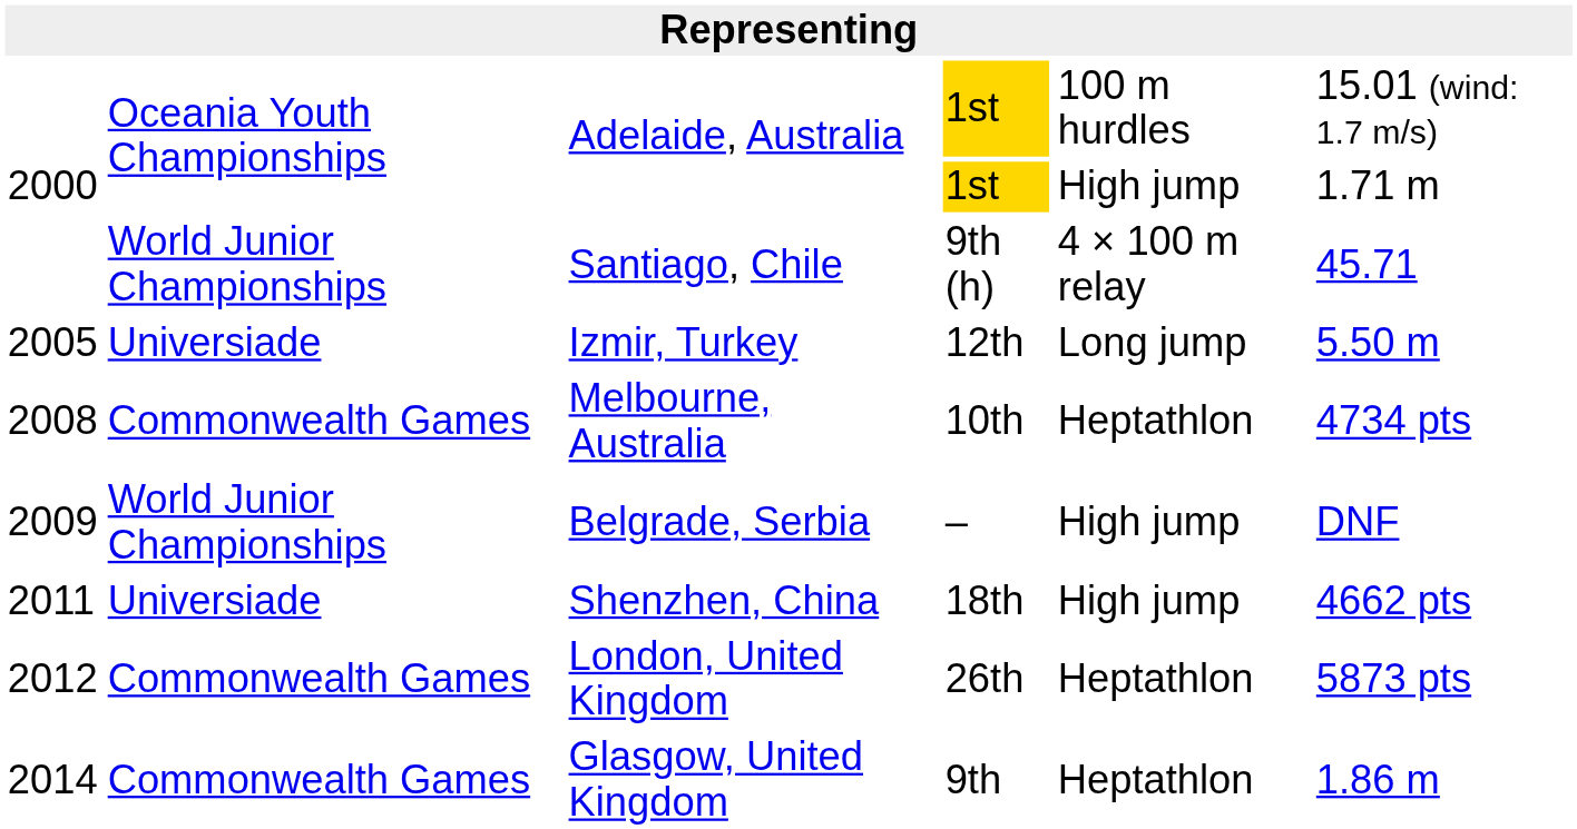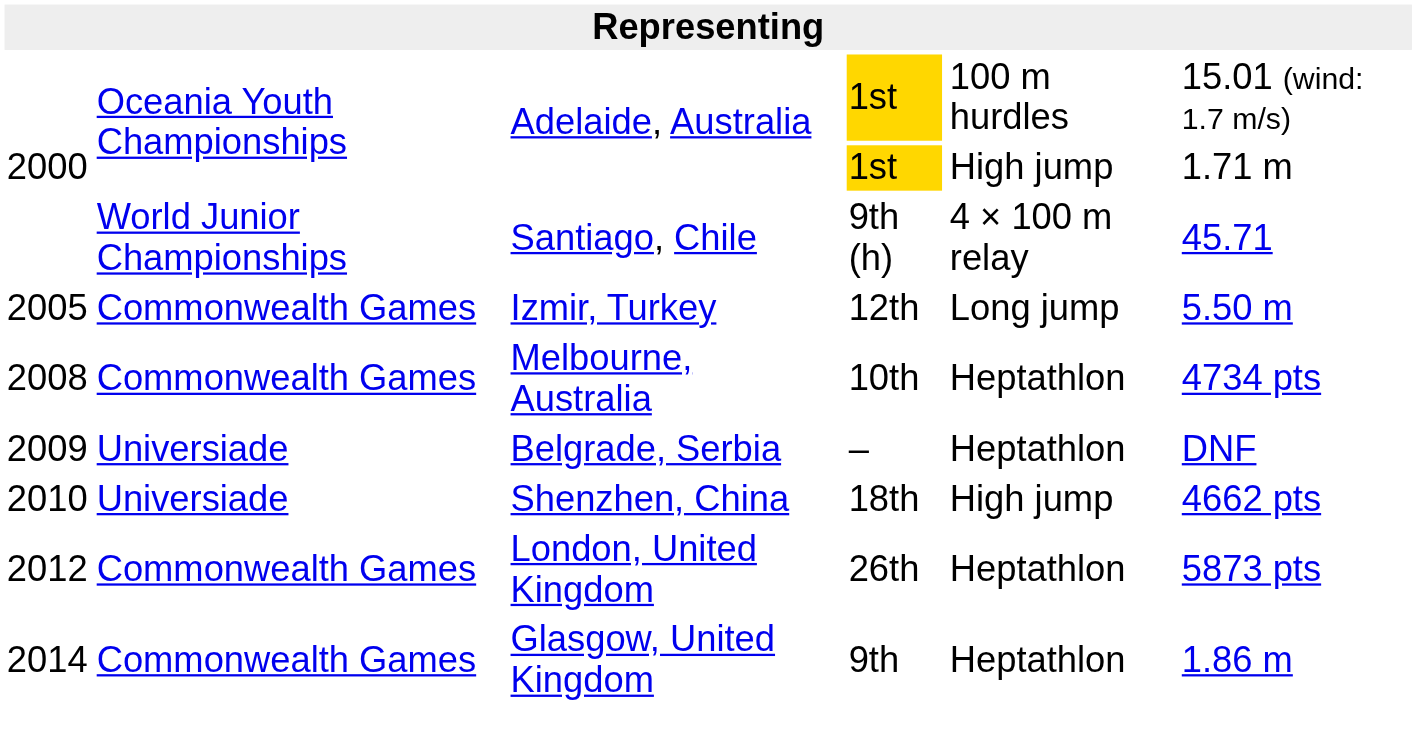Izmir, Turkey | column 2: Universiade -> Commonwealth Games
Belgrade, Serbia | column 2: World Junior Championships -> Universiade
Belgrade, Serbia | column 5: High jump -> Heptathlon
Shenzhen, China | column 1: 2011 -> 2010
